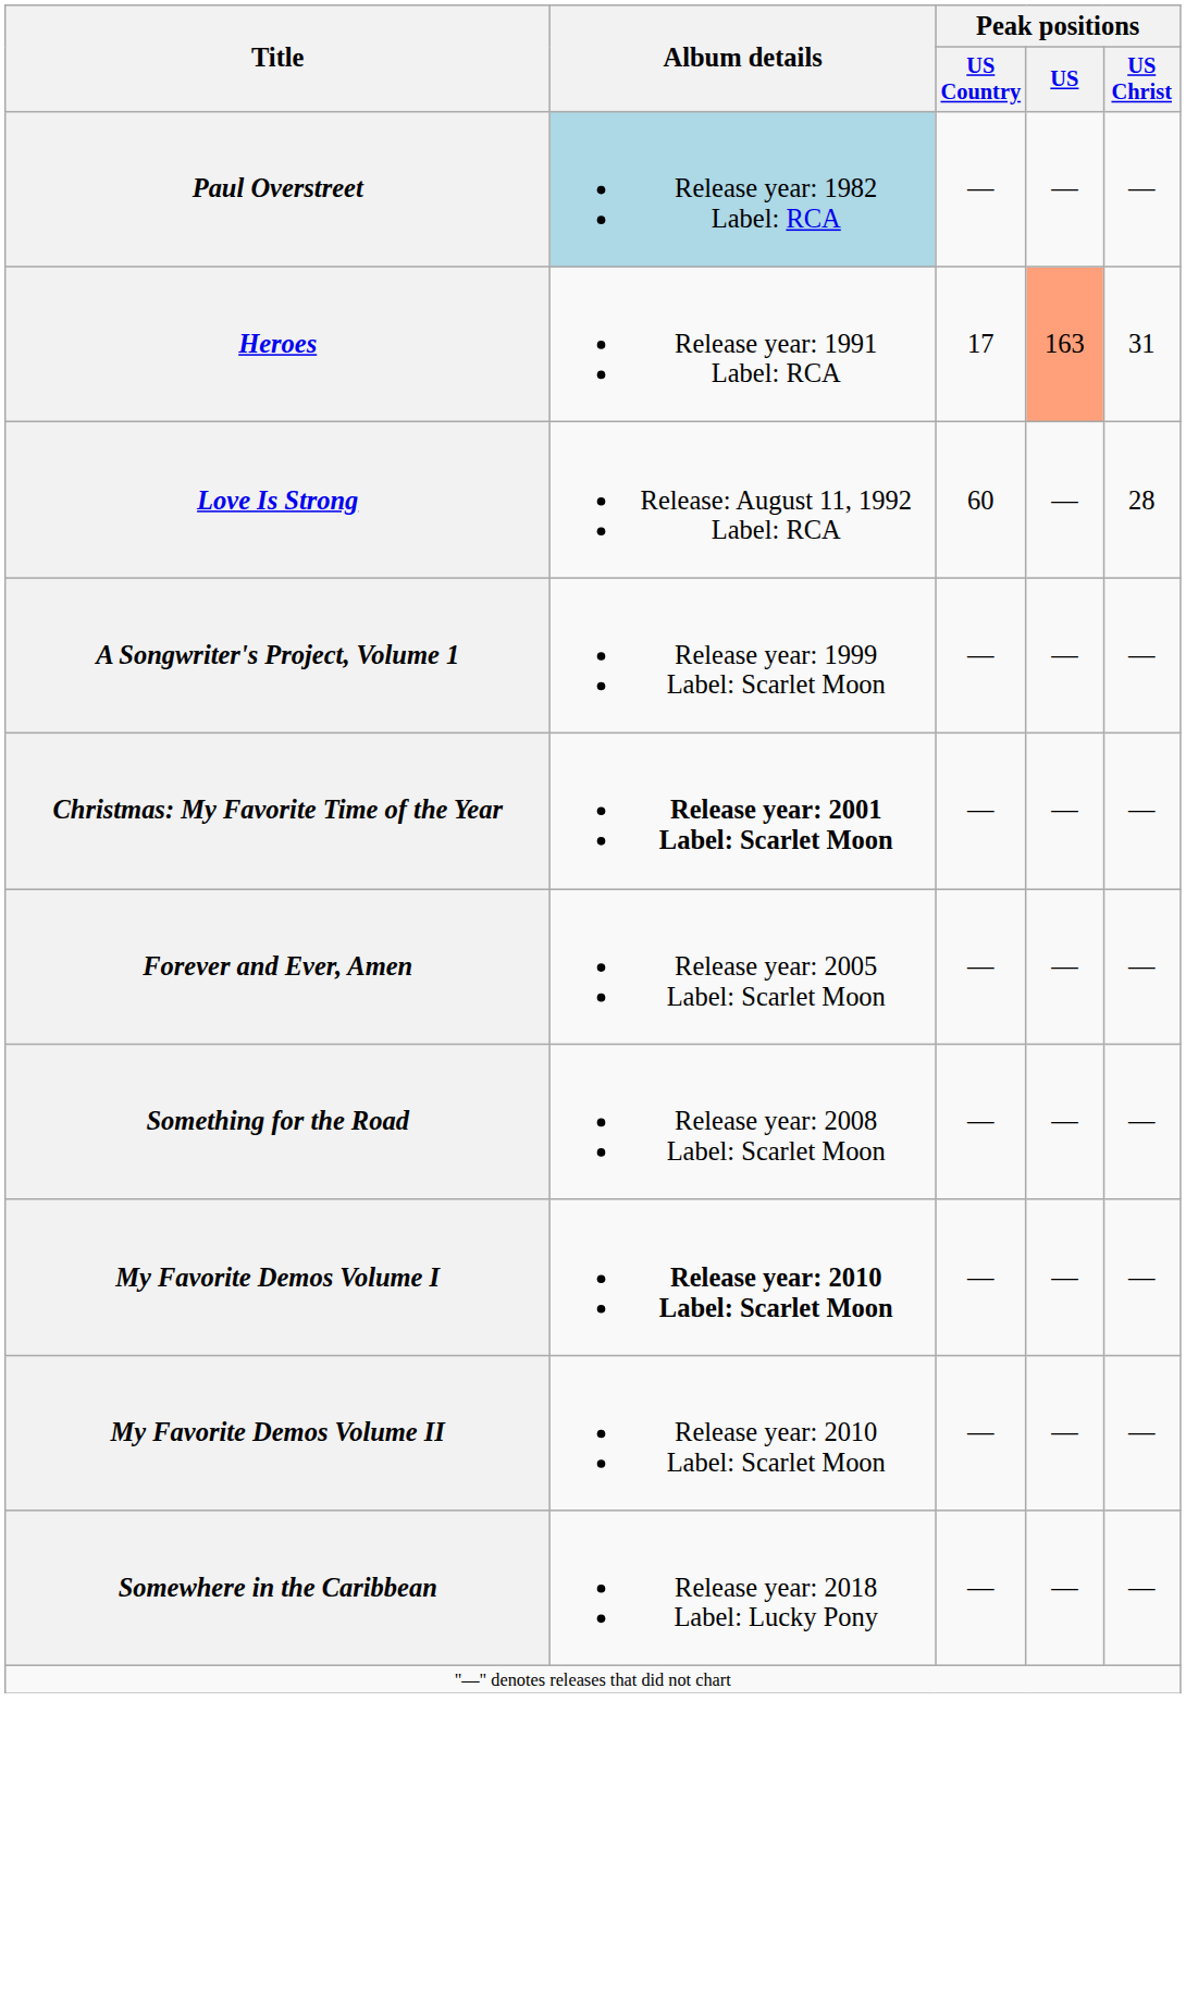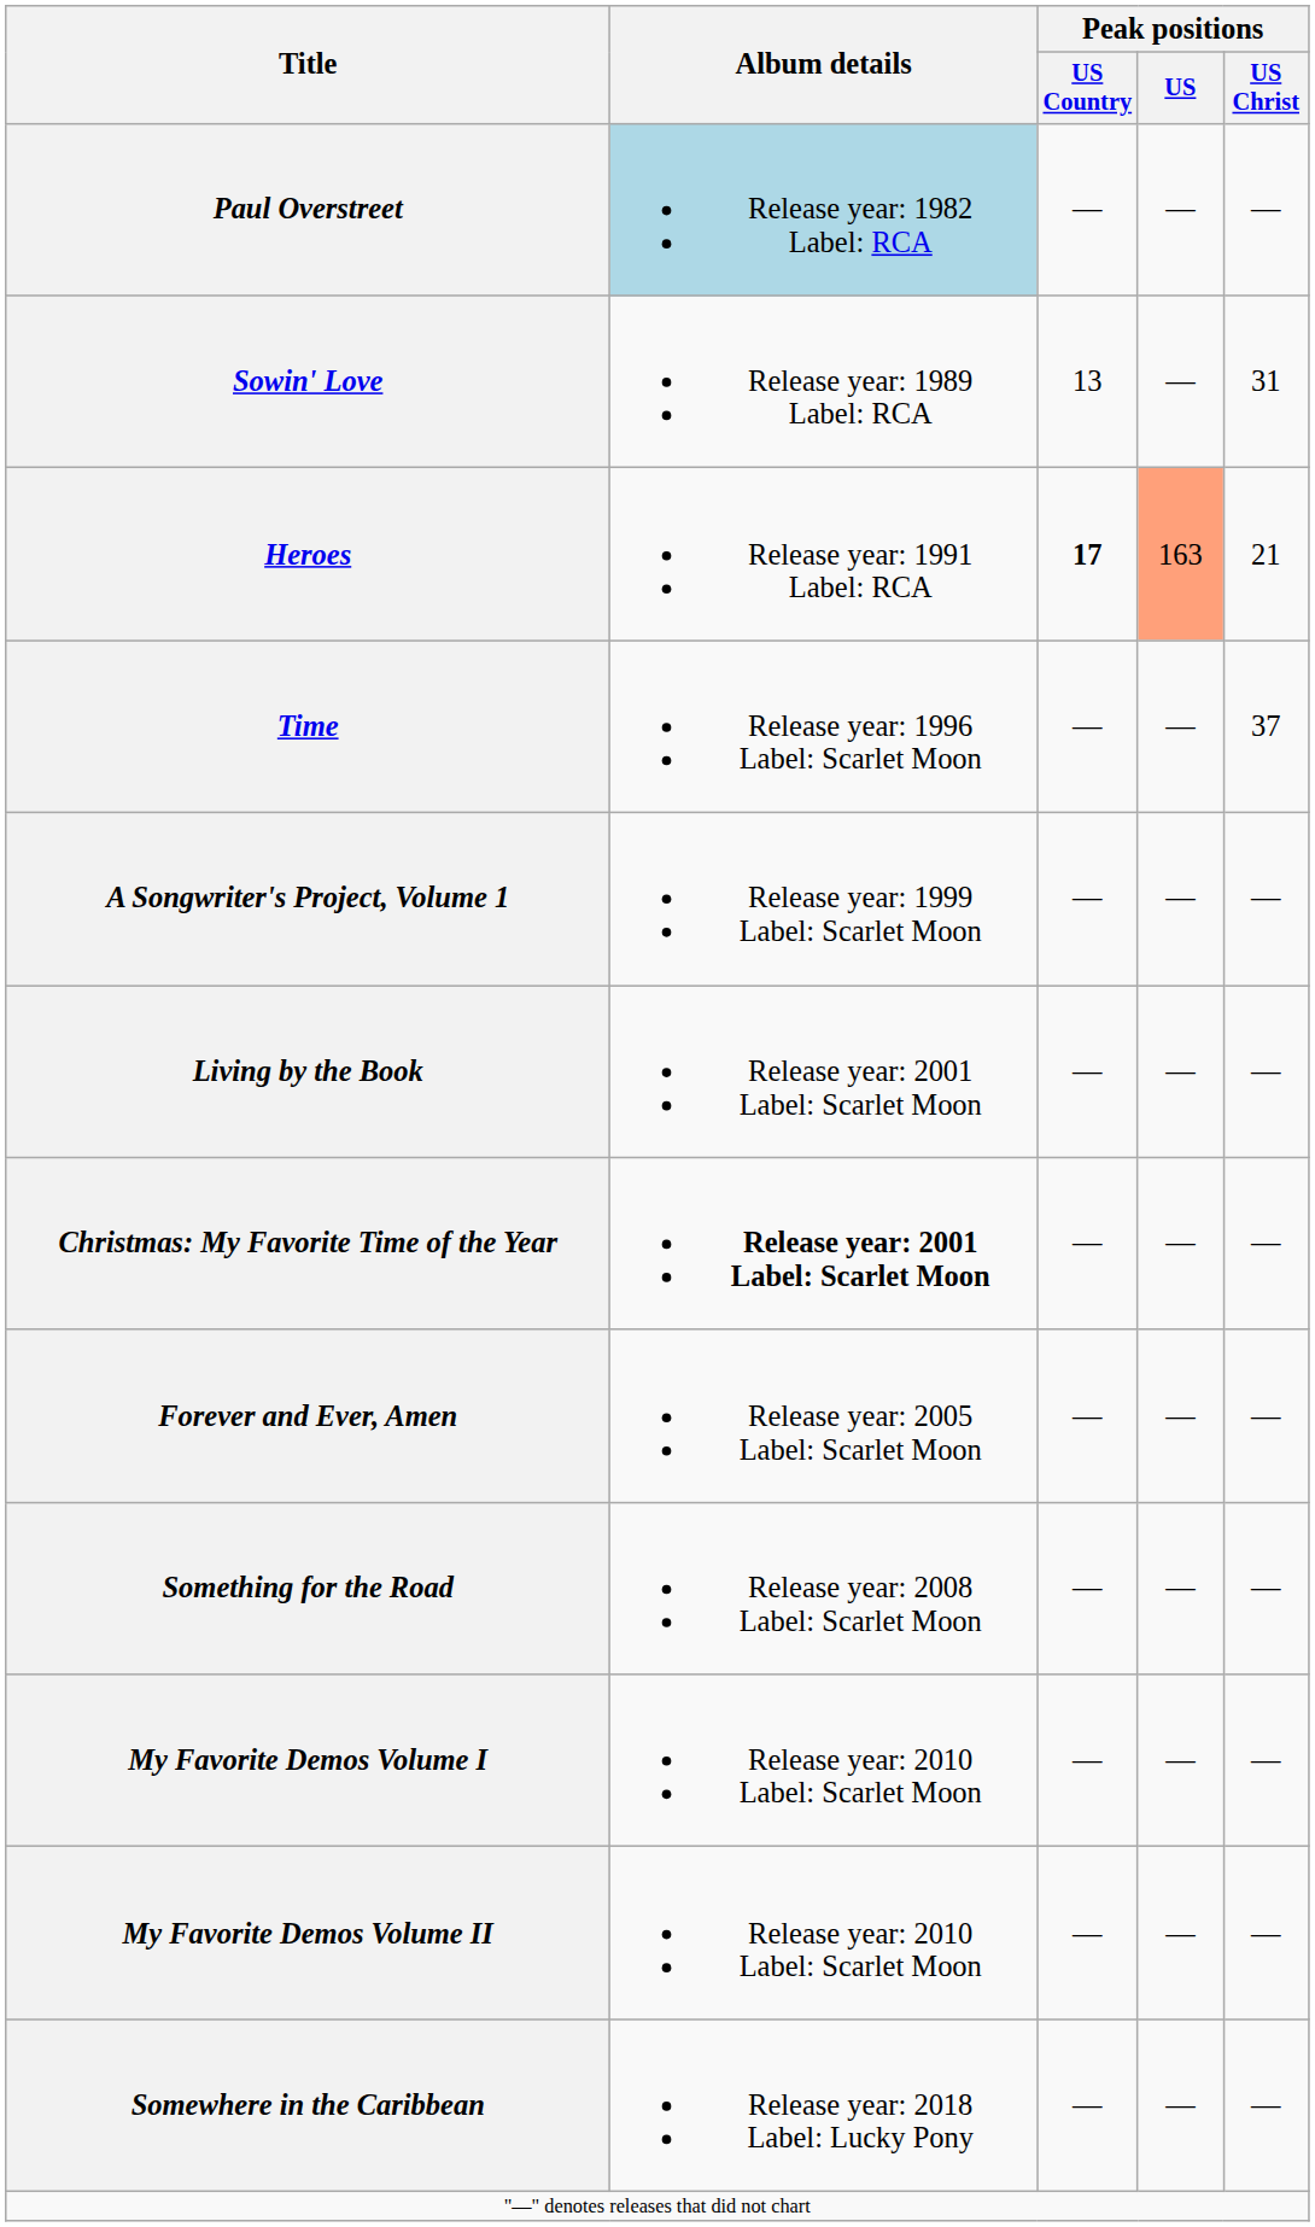+ row: Sowin' Love | Release year: 1989 Label: RCA | 13 | — | 31
Heroes | Peak positions / US Country: normal -> bold
Heroes | Peak positions / US Christ: 31 -> 21
- row: Love Is Strong | Release: August 11, 1992 Label: RCA | 60 | — | 28
+ row: Time | Release year: 1996 Label: Scarlet Moon | — | — | 37
+ row: Living by the Book | Release year: 2001 Label: Scarlet Moon | — | — | —
My Favorite Demos Volume I | Album details: bold -> normal
